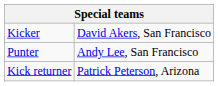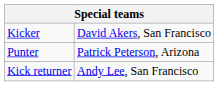Punter | column 2: Andy Lee, San Francisco -> Patrick Peterson, Arizona
Kick returner | column 2: Patrick Peterson, Arizona -> Andy Lee, San Francisco
